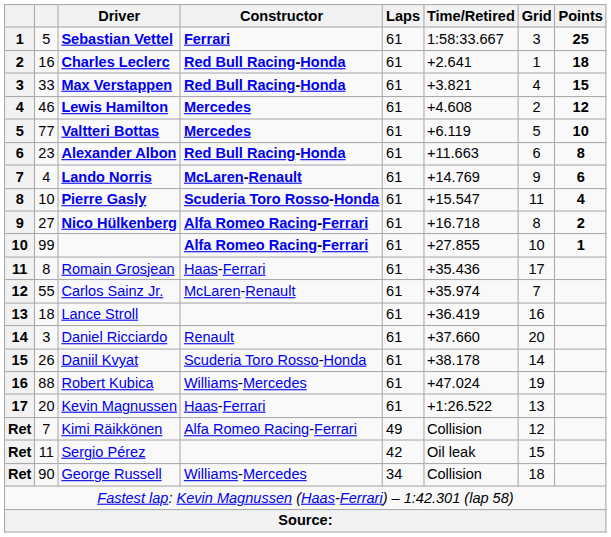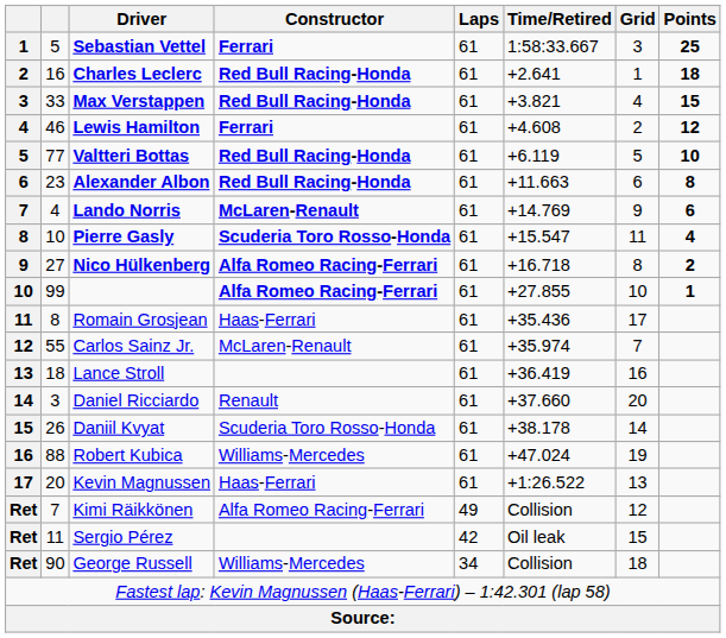Lewis Hamilton | Constructor: Mercedes -> Ferrari
Valtteri Bottas | Constructor: Mercedes -> Red Bull Racing-Honda
